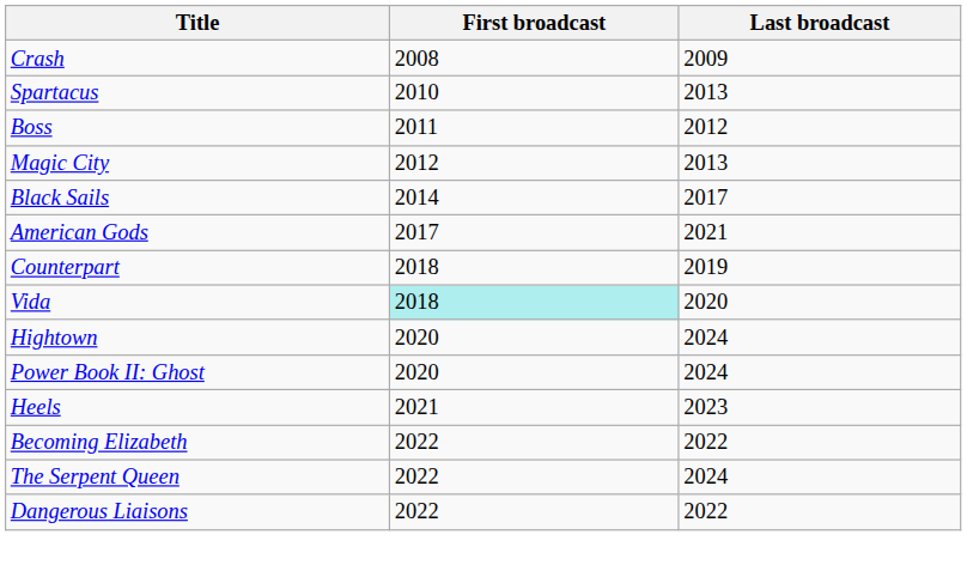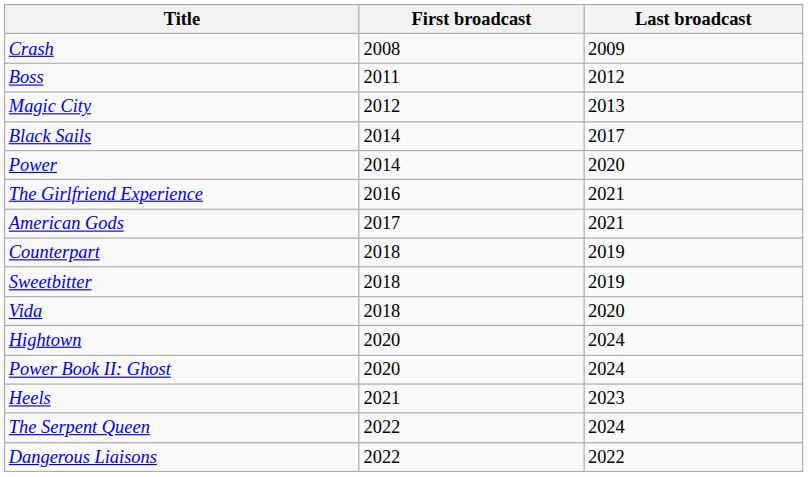- row: Spartacus | 2010 | 2013
+ row: Power | 2014 | 2020
+ row: The Girlfriend Experience | 2016 | 2021
+ row: Sweetbitter | 2018 | 2019
Vida | First broadcast: paleturquoise background -> no background
- row: Becoming Elizabeth | 2022 | 2022
